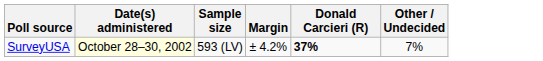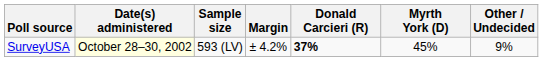+ column: Myrth York (D) | 45%
SurveyUSA | Other / Undecided: 7% -> 9%
